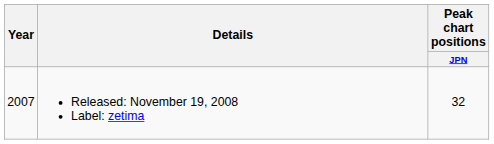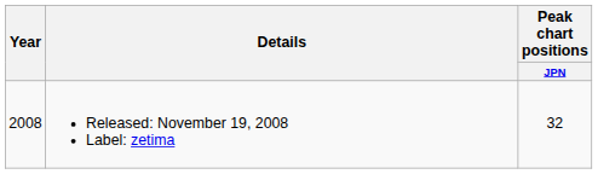Released: November 19, 2008 Label: zetima | Year: 2007 -> 2008
